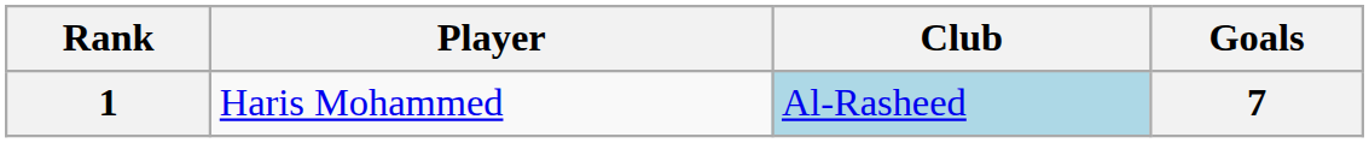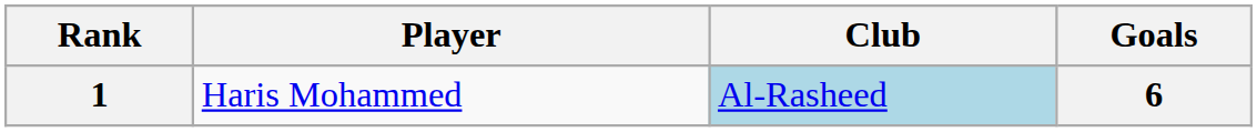1 | Goals: 7 -> 6
